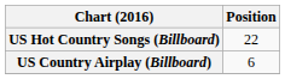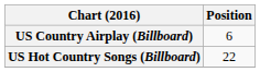rows swapped: US Country Airplay (Billboard) <-> US Hot Country Songs (Billboard)
